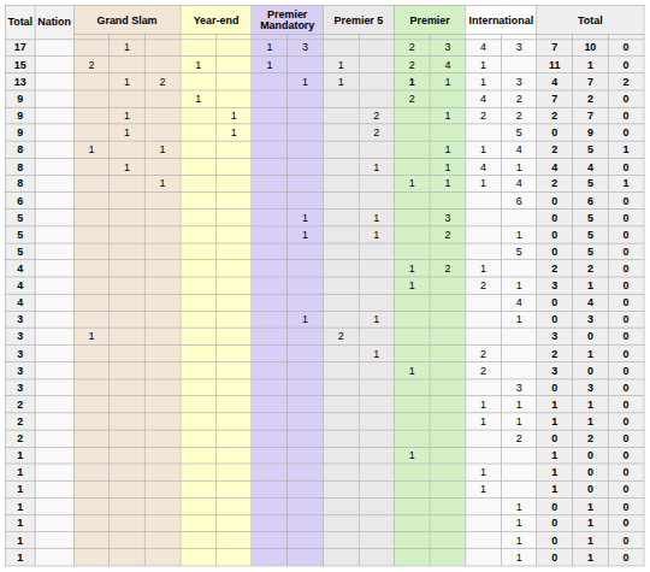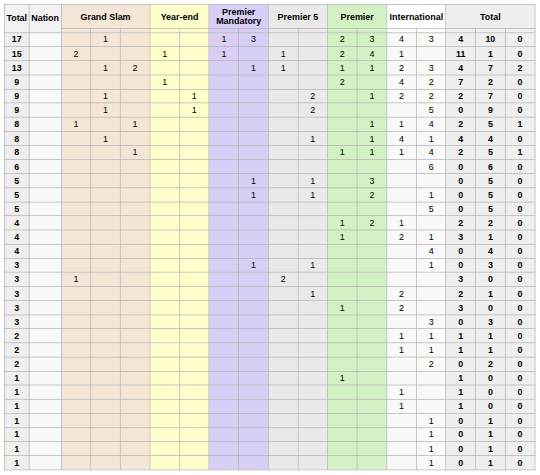17 | column 16: 7 -> 4
13 | column 12: bold -> normal
13 | column 14: 1 -> 2
